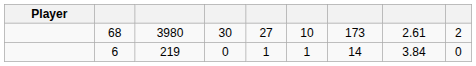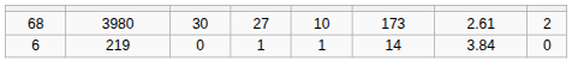- column: Player
